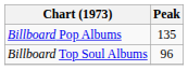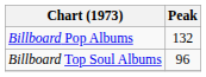Billboard Pop Albums | Peak: 135 -> 132
